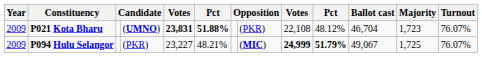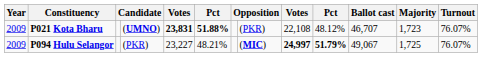P021 Kota Bharu | Ballot cast: 46,704 -> 46,707
P094 Hulu Selangor | column 9: 24,999 -> 24,997
